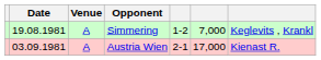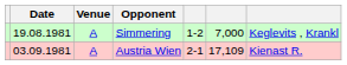Austria Wien | column 6: 17,000 -> 17,109
